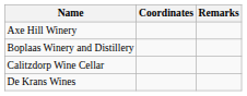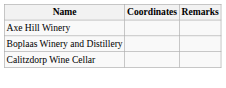- row: De Krans Wines
